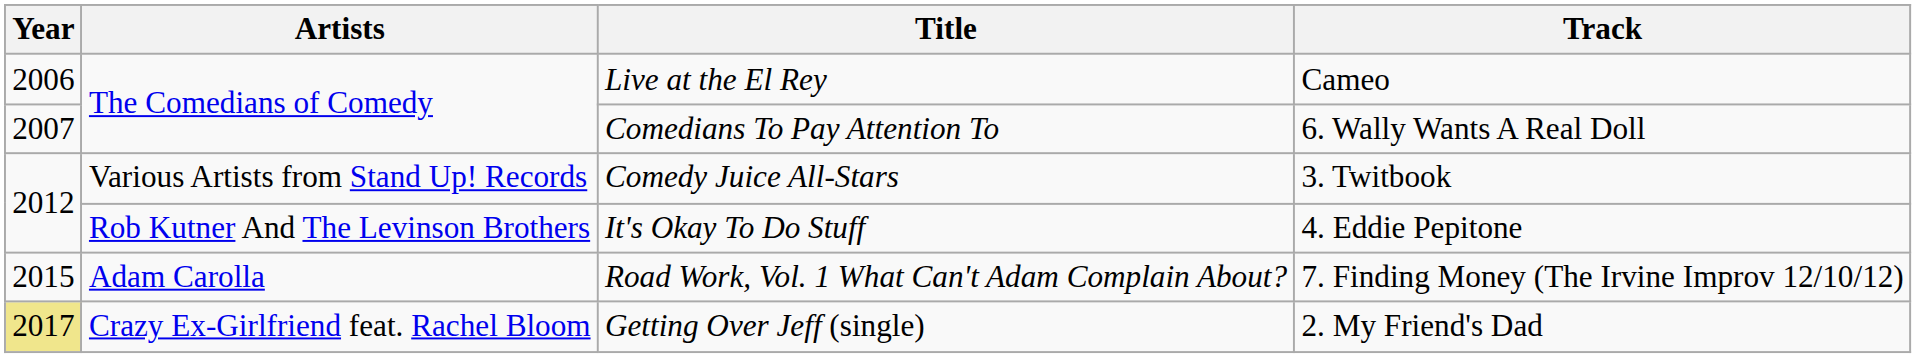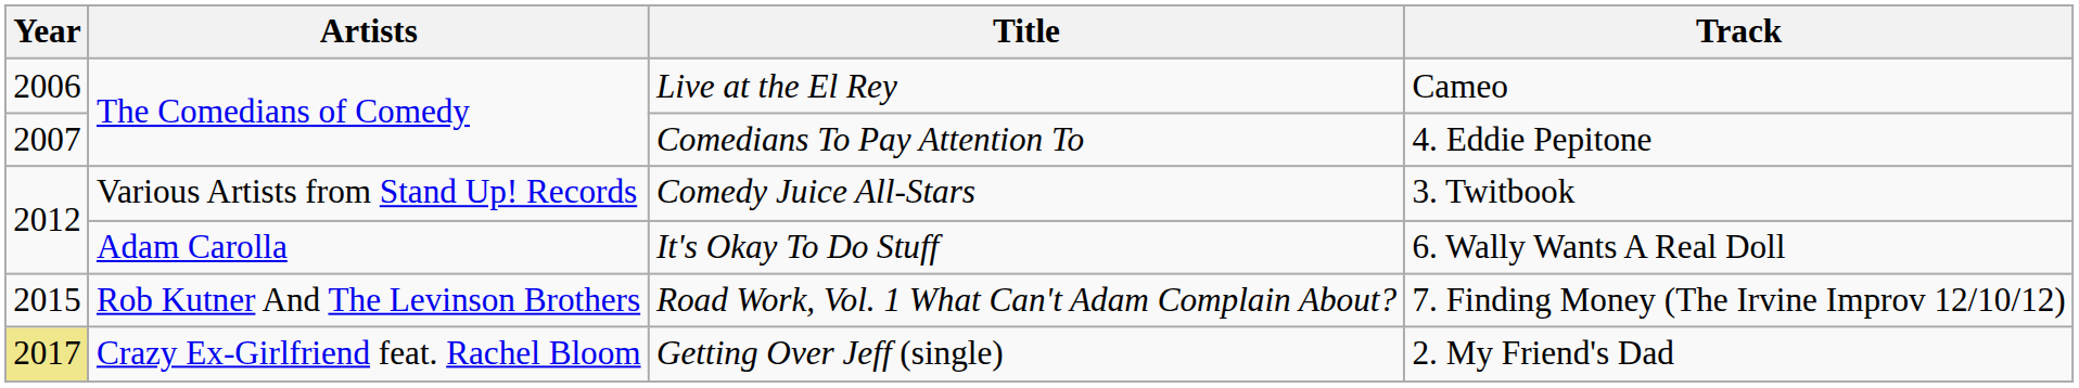Comedians To Pay Attention To | Track: 6. Wally Wants A Real Doll -> 4. Eddie Pepitone
It's Okay To Do Stuff | Artists: Rob Kutner And The Levinson Brothers -> Adam Carolla
It's Okay To Do Stuff | Track: 4. Eddie Pepitone -> 6. Wally Wants A Real Doll
Road Work, Vol. 1 What Can't Adam Complain About? | Artists: Adam Carolla -> Rob Kutner And The Levinson Brothers
